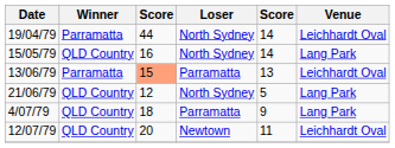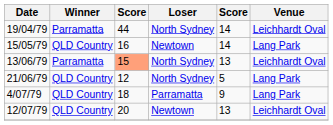15/05/79 | Loser: North Sydney -> Newtown
13/06/79 | Loser: Parramatta -> North Sydney
12/07/79 | column 5: 11 -> 13
